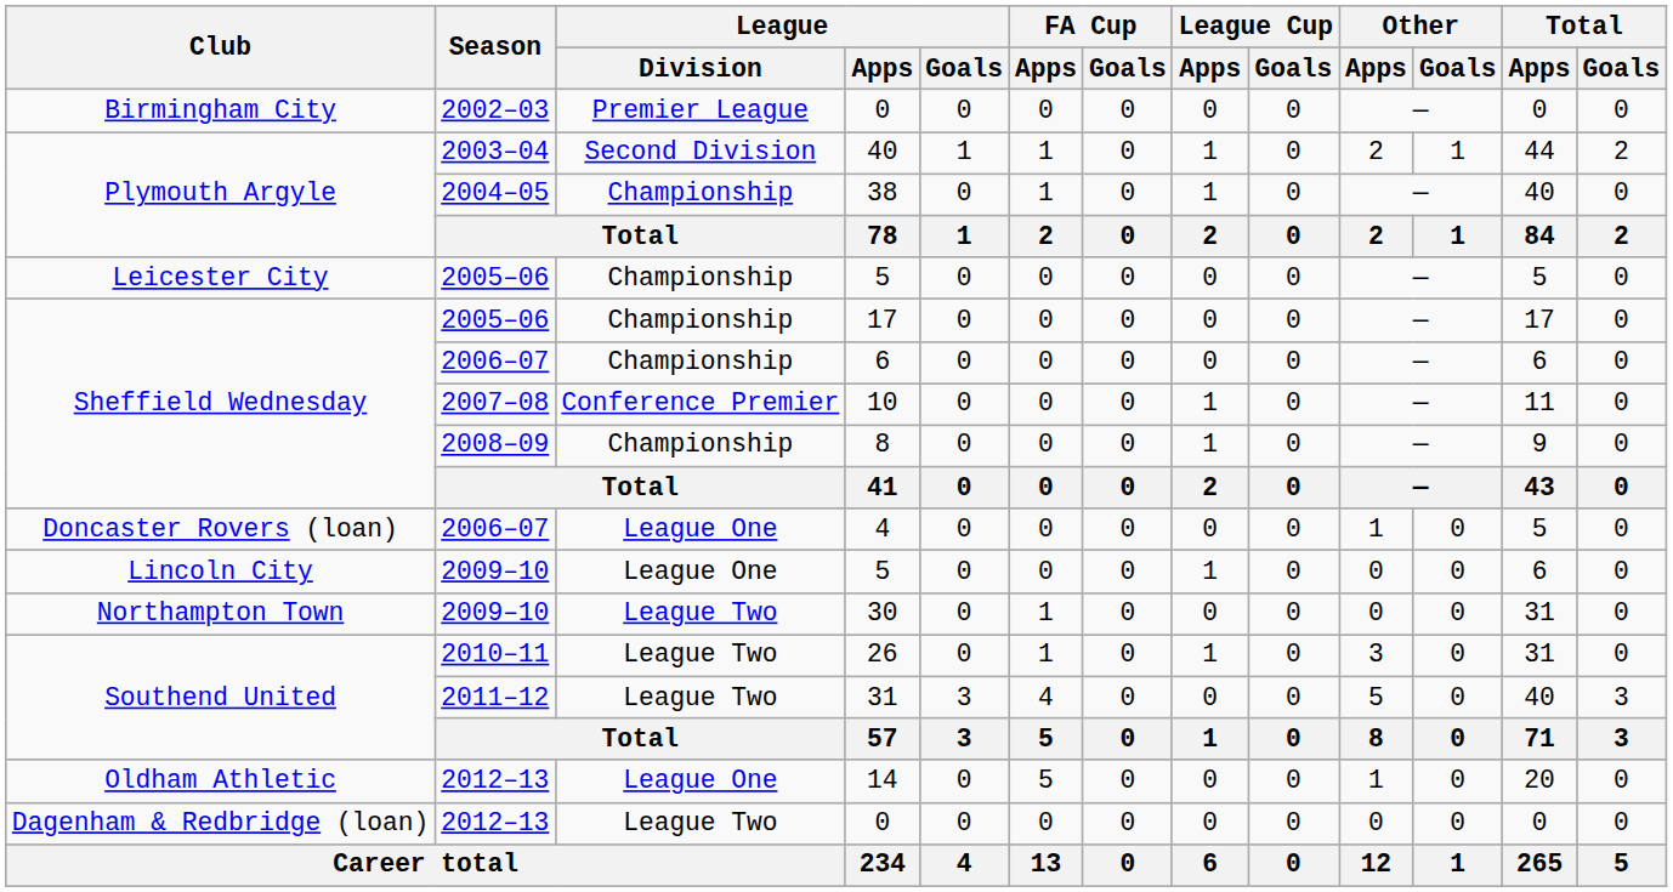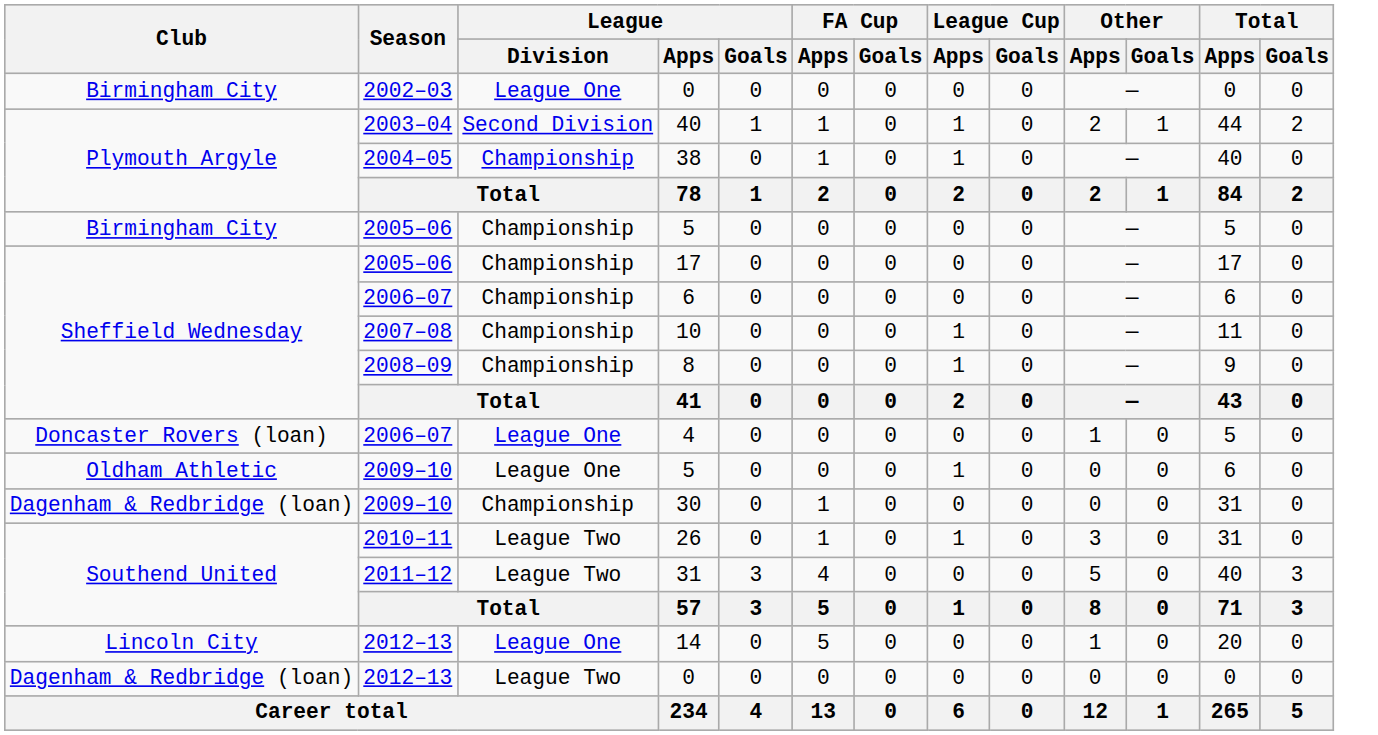2002–03 / 0 | League / Division: Premier League -> League One
2005–06 / 5 | Club: Leicester City -> Birmingham City
10 | League / Division: Conference Premier -> Championship
2009–10 / 5 | Club: Lincoln City -> Oldham Athletic
30 | Club: Northampton Town -> Dagenham & Redbridge (loan)
30 | League / Division: League Two -> Championship
14 | Club: Oldham Athletic -> Lincoln City
